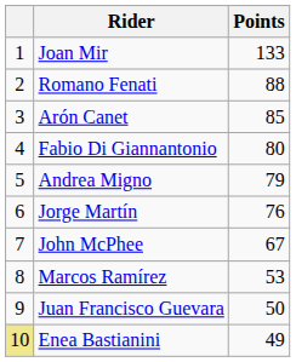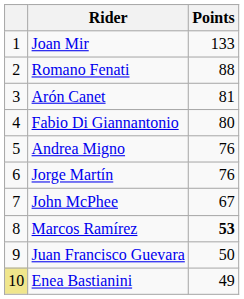Arón Canet | Points: 85 -> 81
Andrea Migno | Points: 79 -> 76
Marcos Ramírez | Points: normal -> bold
